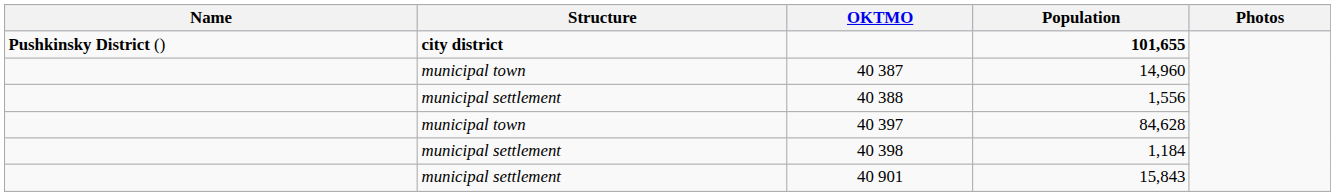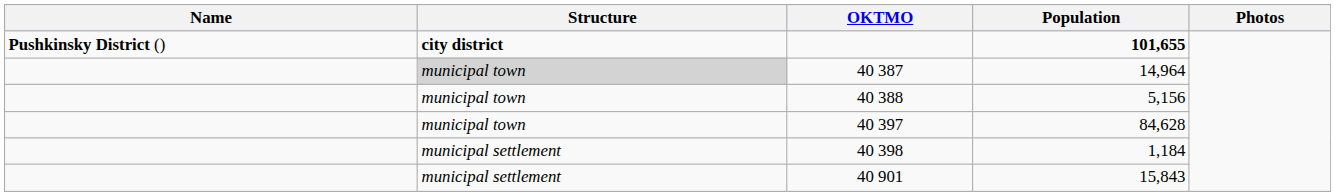40 387 | Structure: no background -> lightgrey background
40 387 | Population: 14,960 -> 14,964
40 388 | Structure: municipal settlement -> municipal town
40 388 | Population: 1,556 -> 5,156
